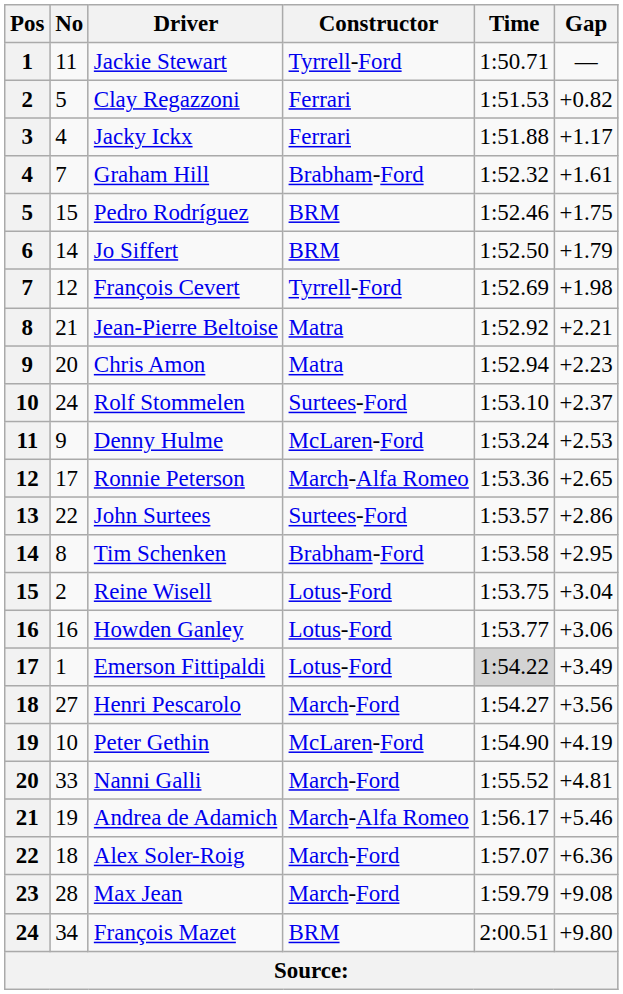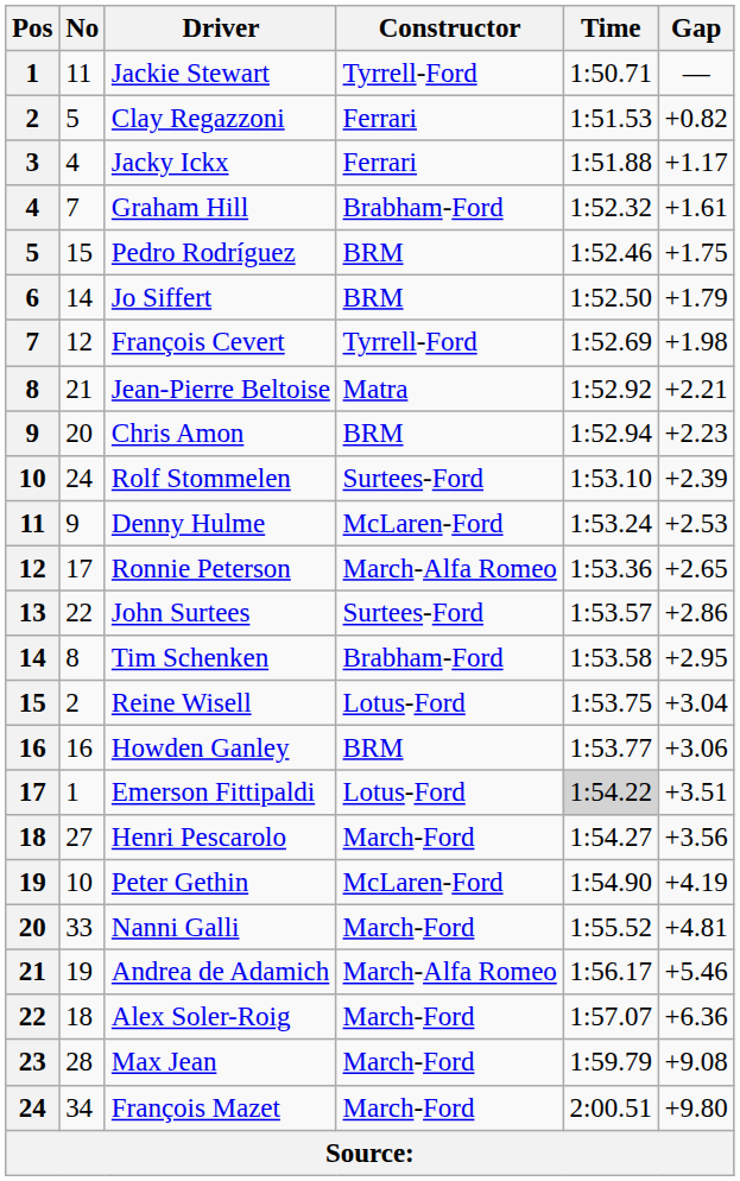Chris Amon | Constructor: Matra -> BRM
Rolf Stommelen | Gap: +2.37 -> +2.39
Howden Ganley | Constructor: Lotus-Ford -> BRM
Emerson Fittipaldi | Gap: +3.49 -> +3.51
François Mazet | Constructor: BRM -> March-Ford
